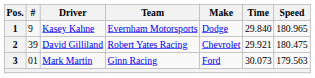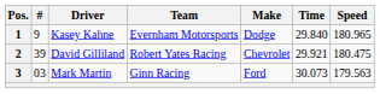3 | #: 01 -> 03
